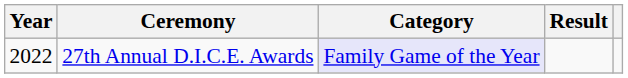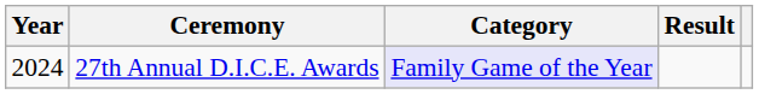27th Annual D.I.C.E. Awards | Year: 2022 -> 2024
